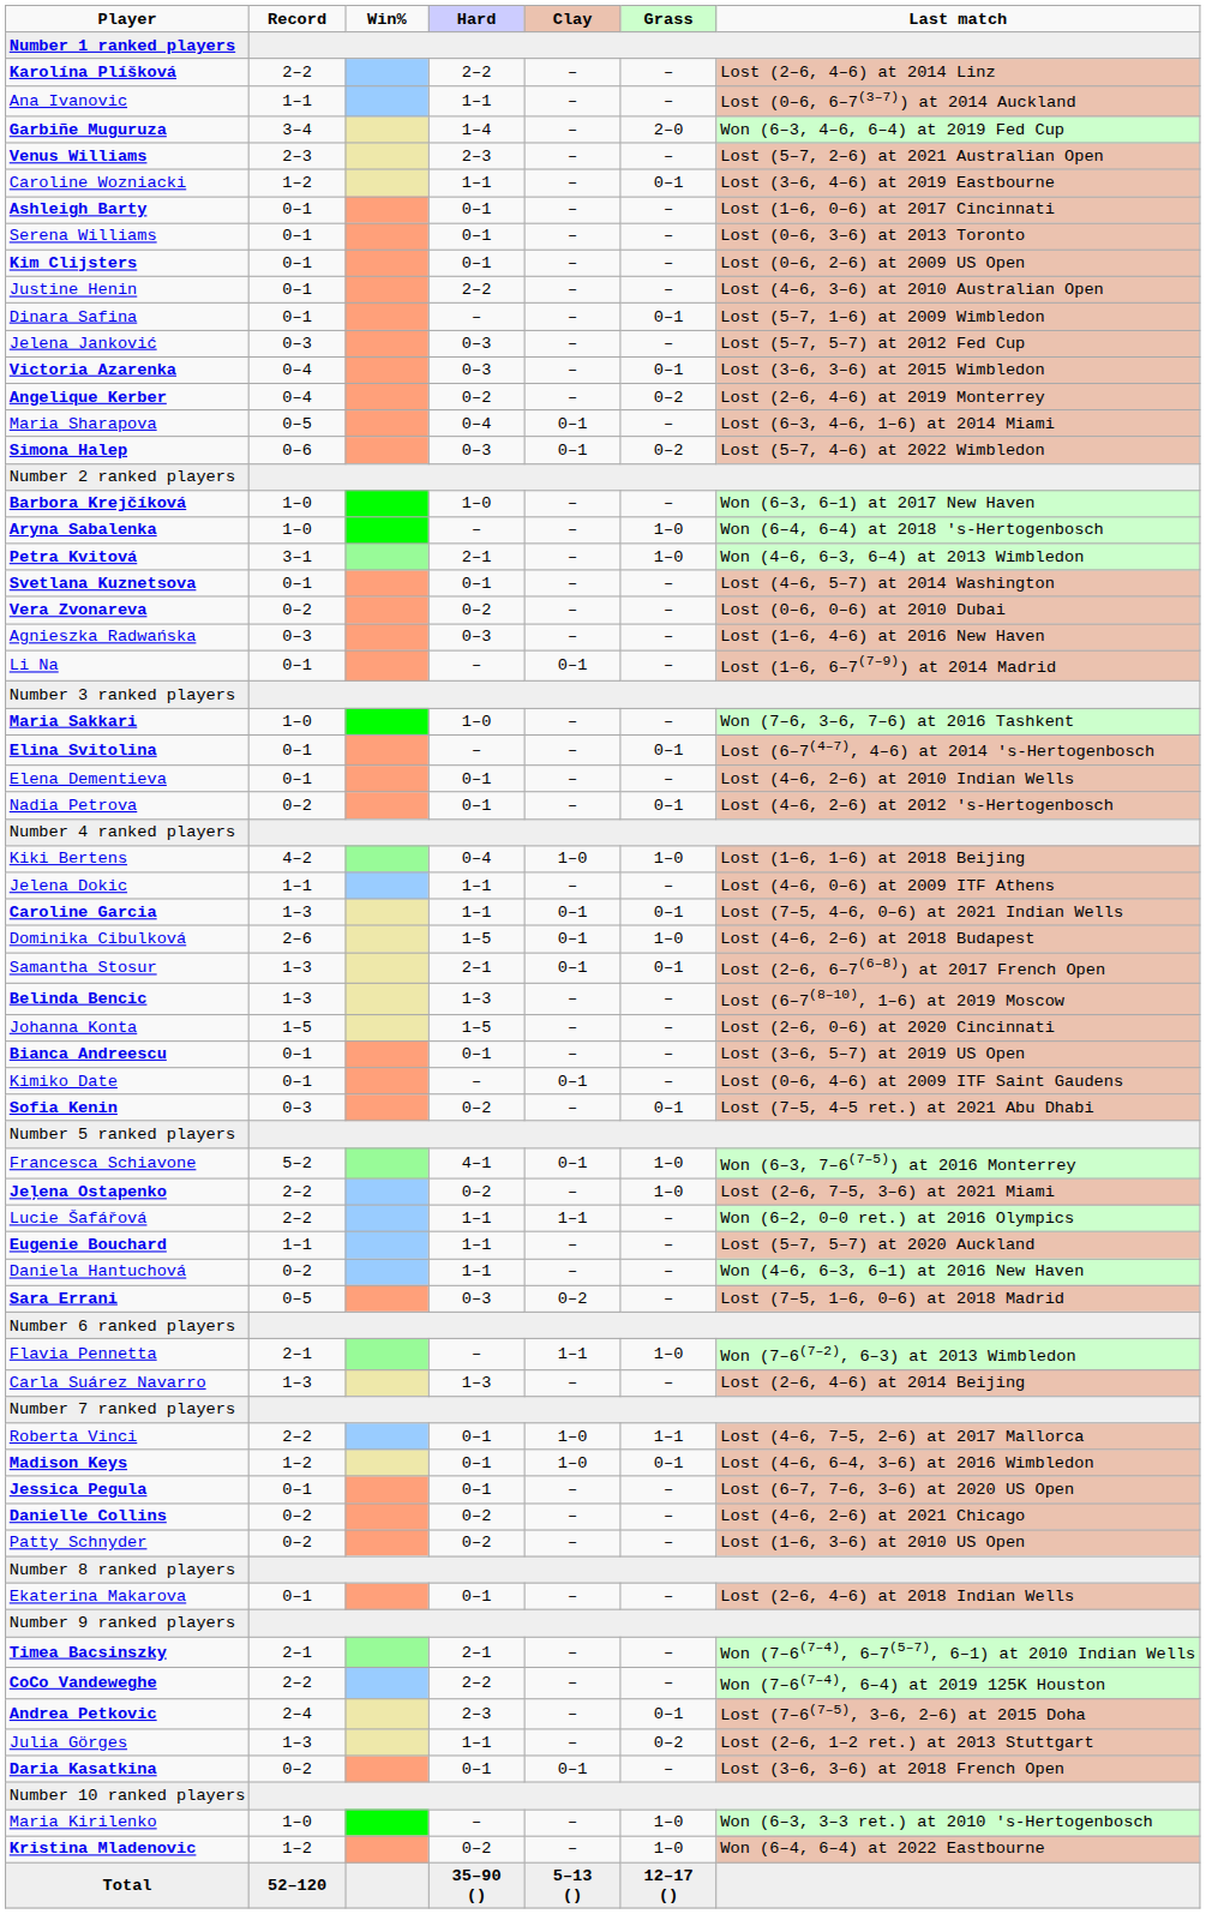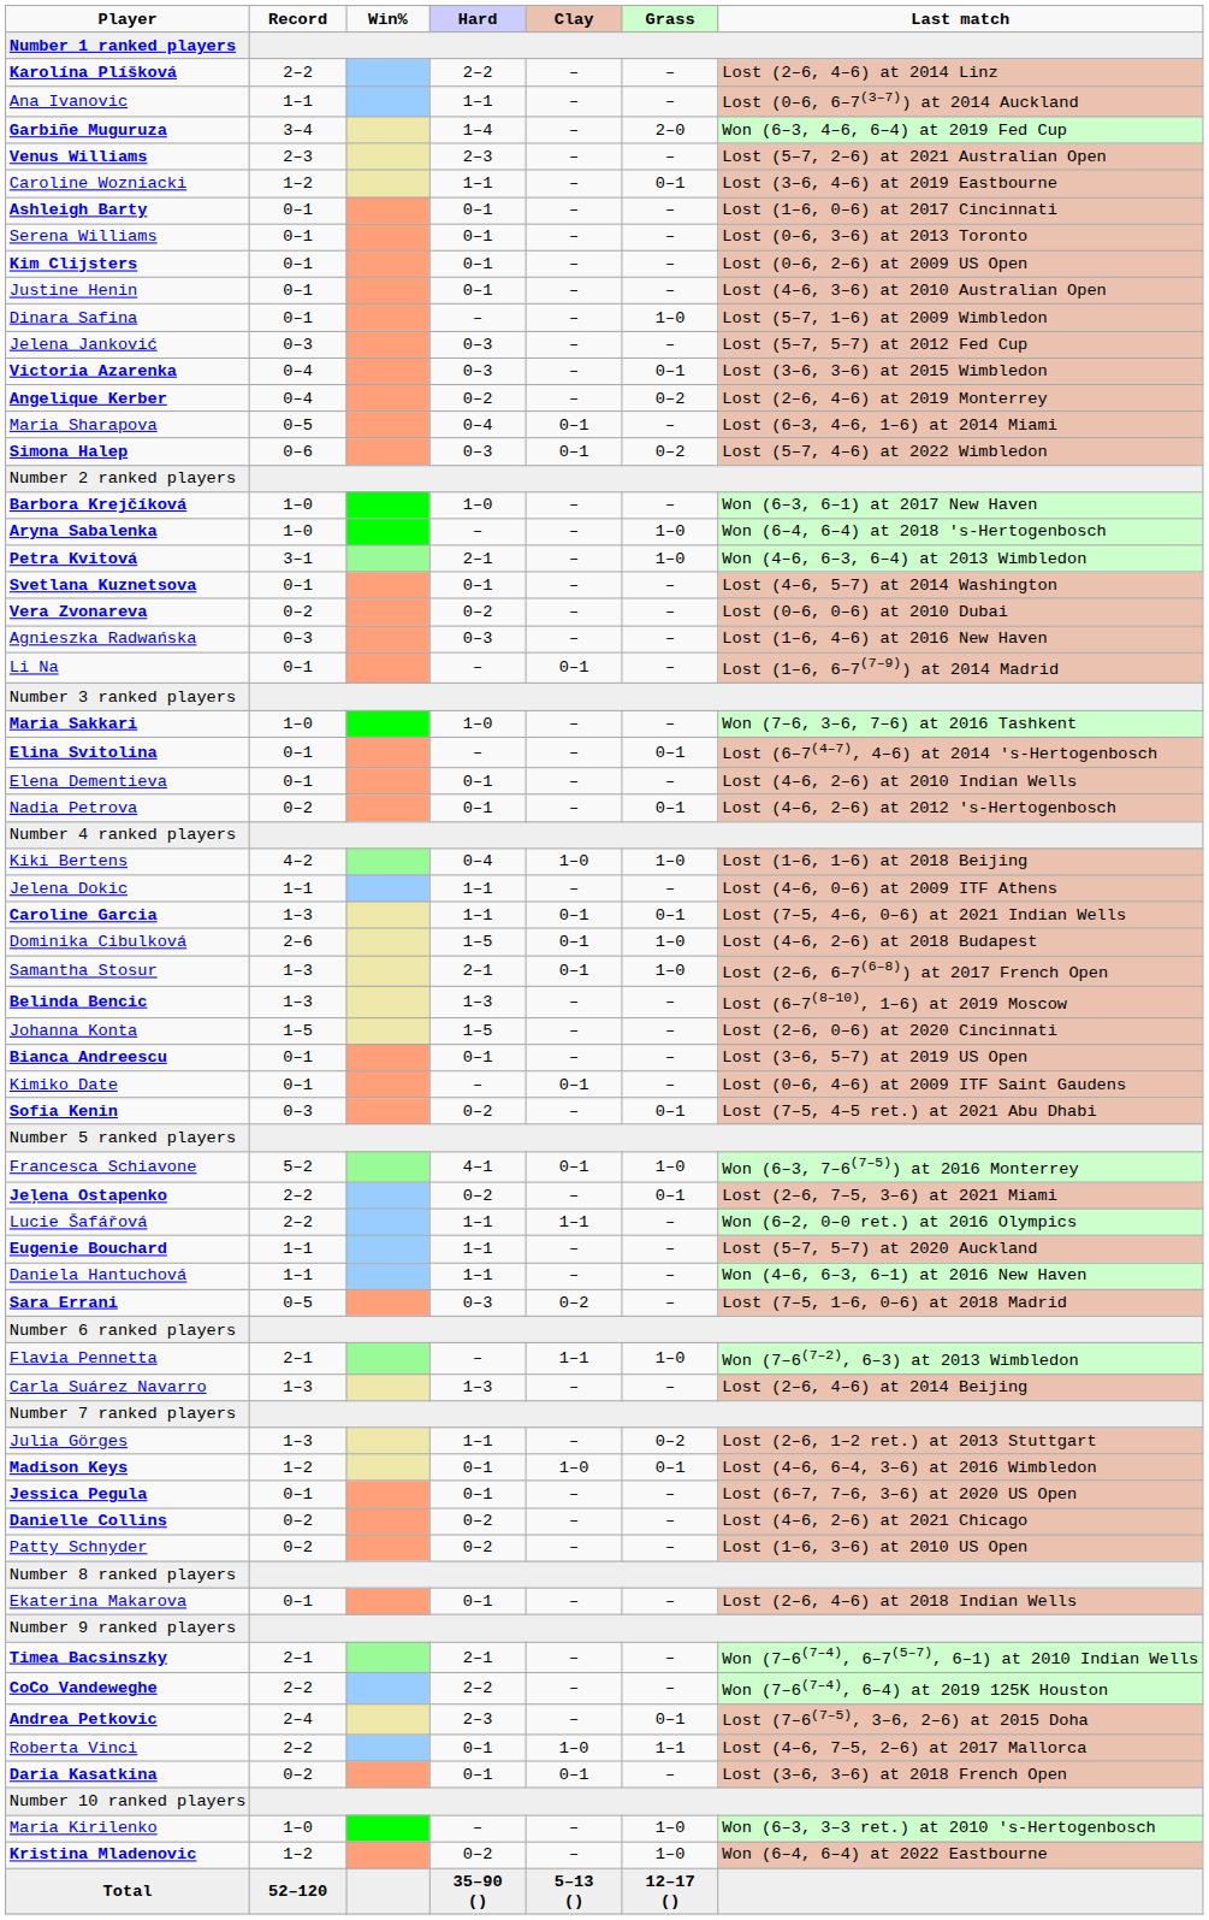Justine Henin | Hard: 2–2 -> 0–1
Dinara Safina | Grass: 0–1 -> 1–0
Samantha Stosur | Grass: 0–1 -> 1–0
Jeļena Ostapenko | Grass: 1–0 -> 0–1
Daniela Hantuchová | Record: 0–2 -> 1–1
rows swapped: Roberta Vinci <-> Julia Görges
